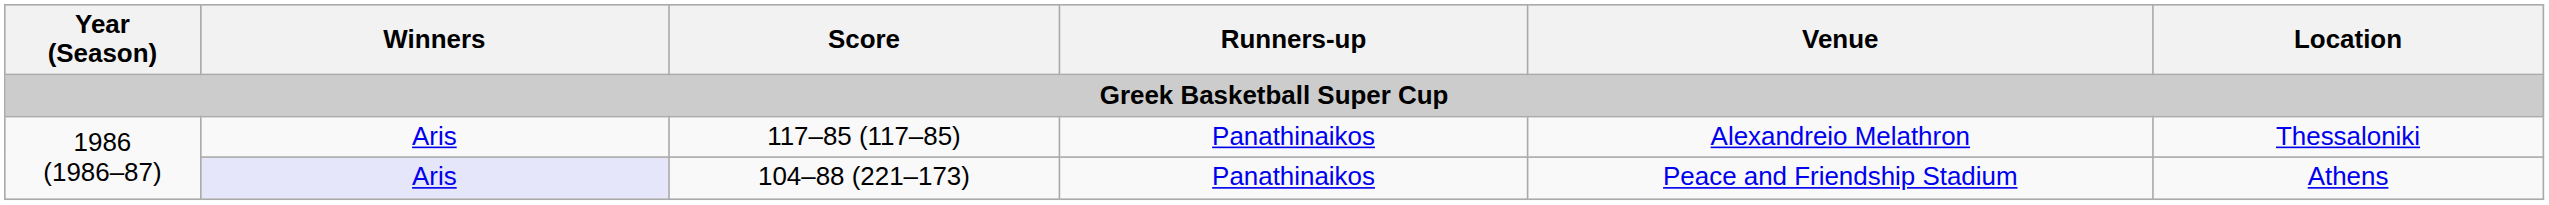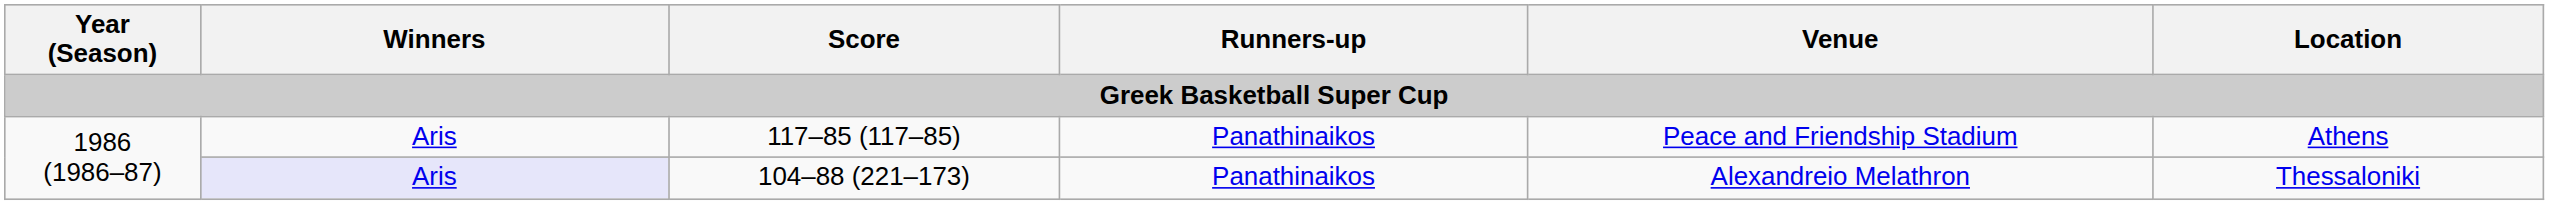117–85 (117–85) | Venue: Alexandreio Melathron -> Peace and Friendship Stadium
117–85 (117–85) | Location: Thessaloniki -> Athens
104–88 (221–173) | Venue: Peace and Friendship Stadium -> Alexandreio Melathron
104–88 (221–173) | Location: Athens -> Thessaloniki
